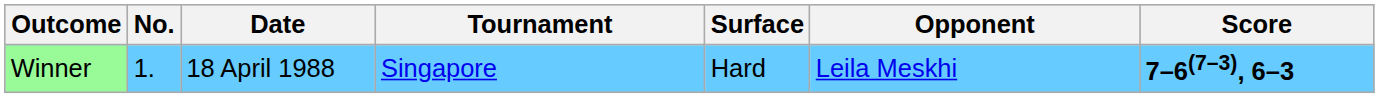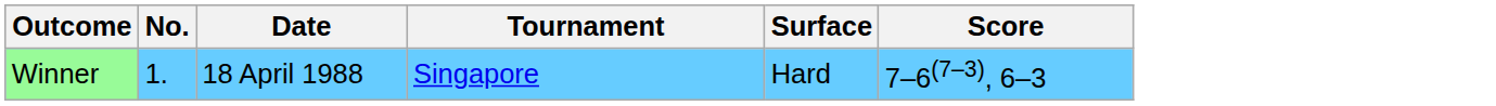- column: Opponent | Leila Meskhi
Winner | Score: bold -> normal
